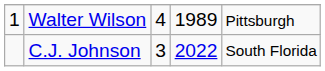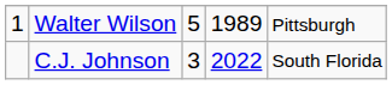Walter Wilson | column 3: 4 -> 5
